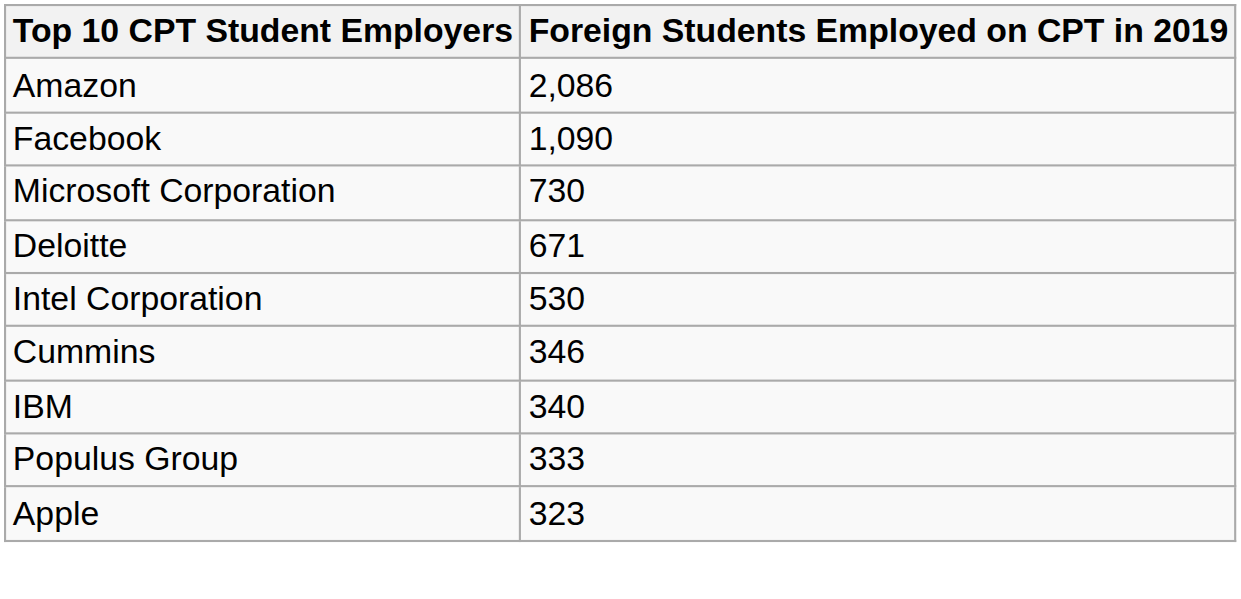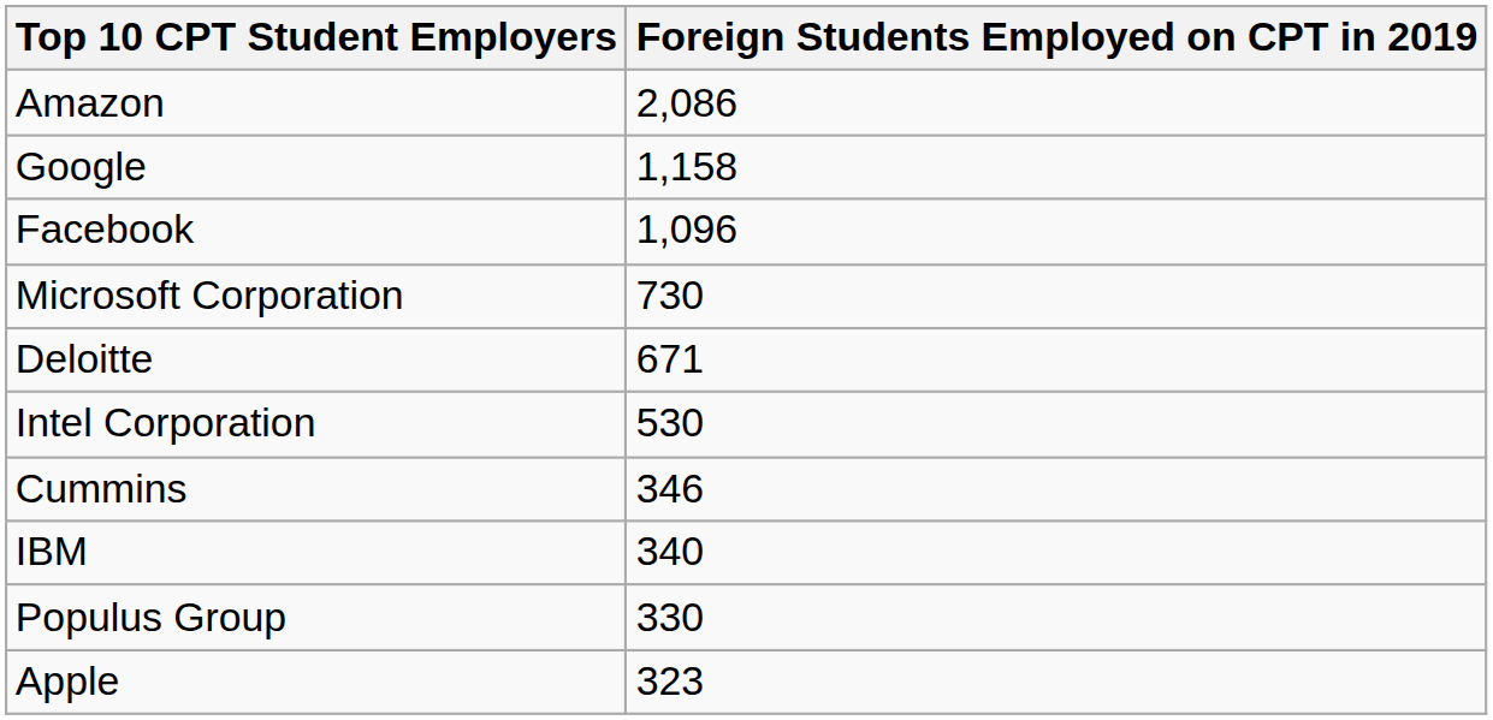+ row: Google | 1,158
Facebook | Foreign Students Employed on CPT in 2019: 1,090 -> 1,096
Populus Group | Foreign Students Employed on CPT in 2019: 333 -> 330
